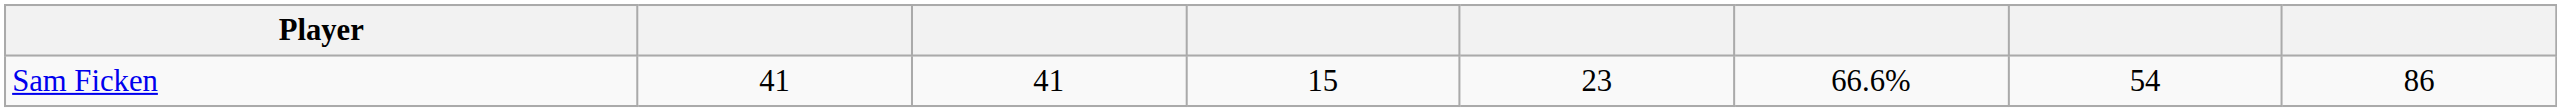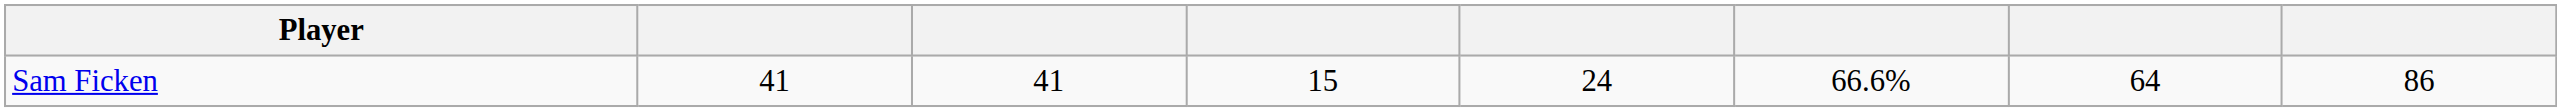Sam Ficken | column 5: 23 -> 24
Sam Ficken | column 7: 54 -> 64
